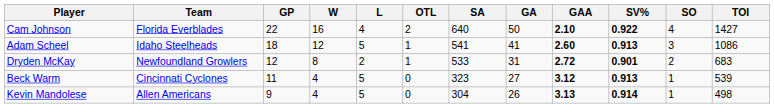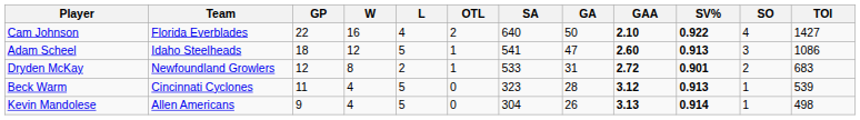Adam Scheel | GA: 41 -> 47
Beck Warm | GA: 27 -> 28
